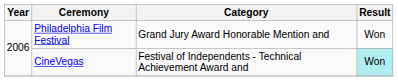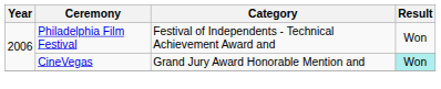Philadelphia Film Festival | Category: Grand Jury Award Honorable Mention and -> Festival of Independents - Technical Achievement Award and
CineVegas | Category: Festival of Independents - Technical Achievement Award and -> Grand Jury Award Honorable Mention and
